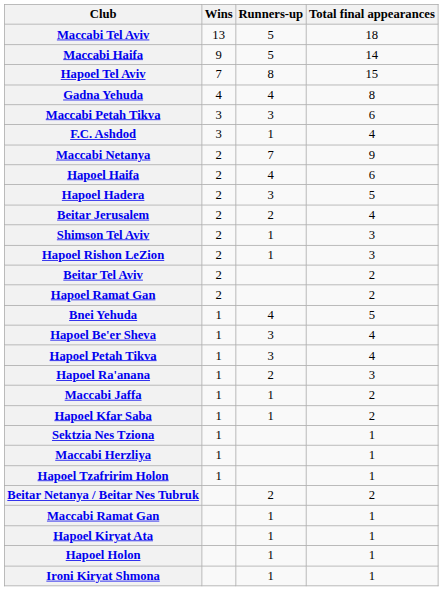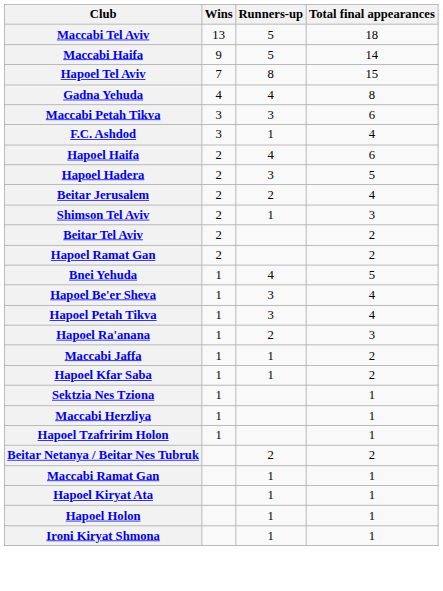- row: Maccabi Netanya | 2 | 7 | 9
- row: Hapoel Rishon LeZion | 2 | 1 | 3
